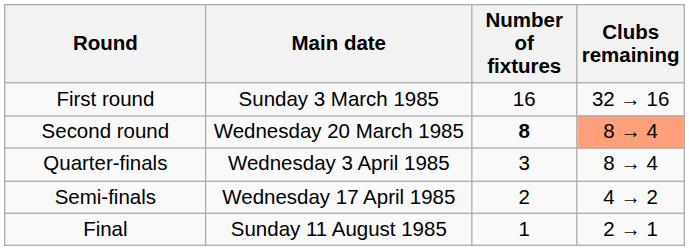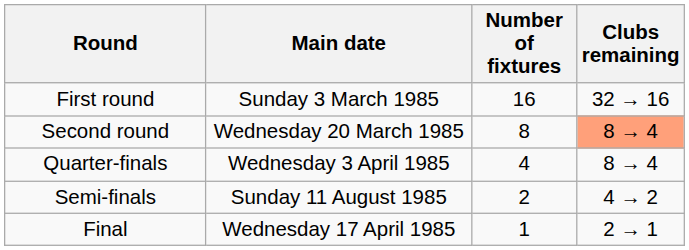Second round | Number of fixtures: bold -> normal
Quarter-finals | Number of fixtures: 3 -> 4
Semi-finals | Main date: Wednesday 17 April 1985 -> Sunday 11 August 1985
Final | Main date: Sunday 11 August 1985 -> Wednesday 17 April 1985
